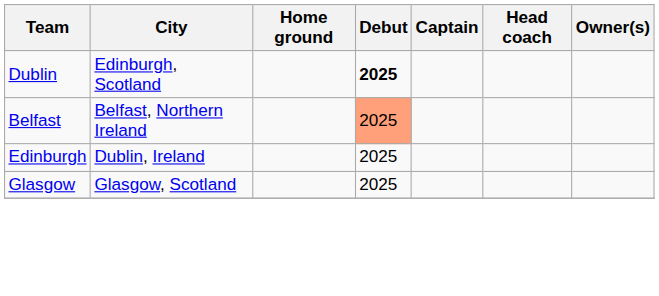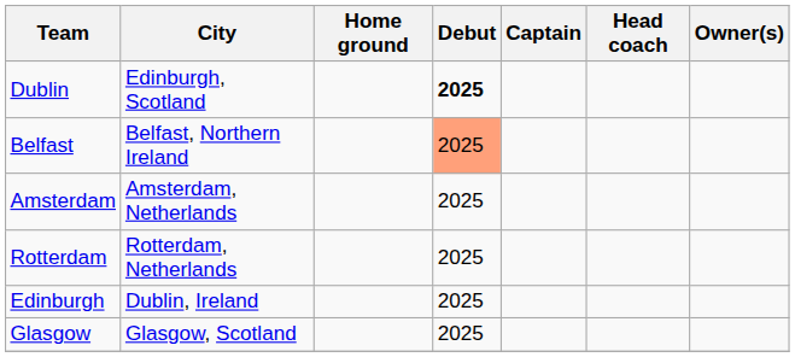+ row: Amsterdam | Amsterdam, Netherlands | 2025
+ row: Rotterdam | Rotterdam, Netherlands | 2025
